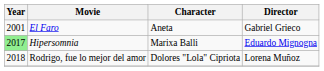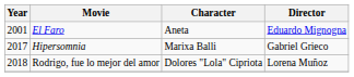El Faro | Director: Gabriel Grieco -> Eduardo Mignogna
Hipersomnia | Year: lightgreen background -> no background
Hipersomnia | Director: Eduardo Mignogna -> Gabriel Grieco
